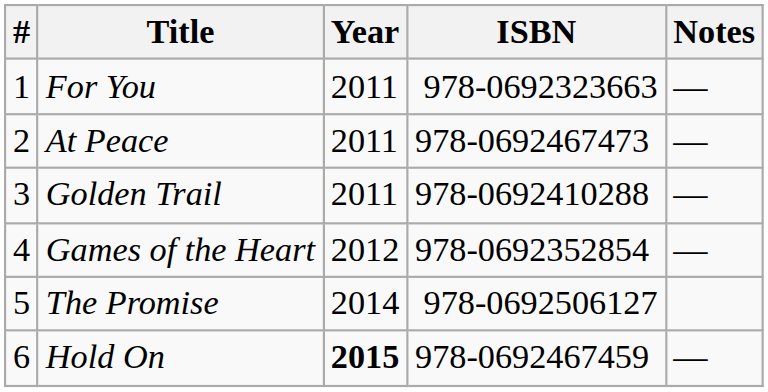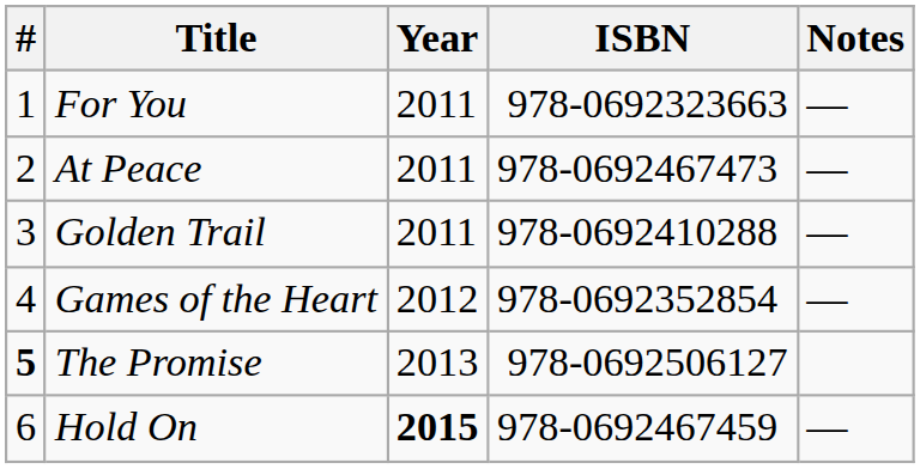The Promise | #: normal -> bold
The Promise | Year: 2014 -> 2013
